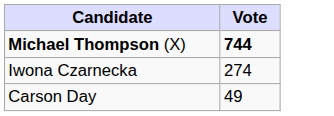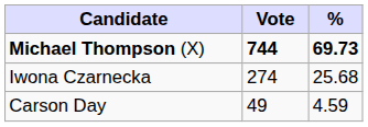+ column: % | 69.73 | 25.68 | 4.59
